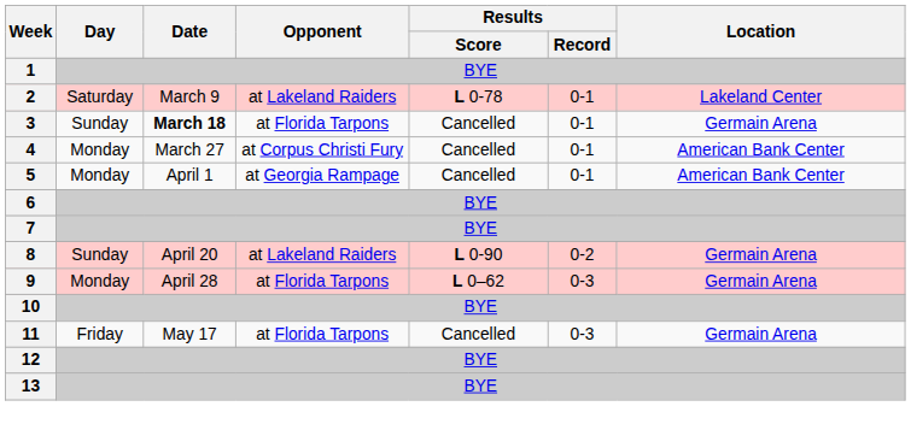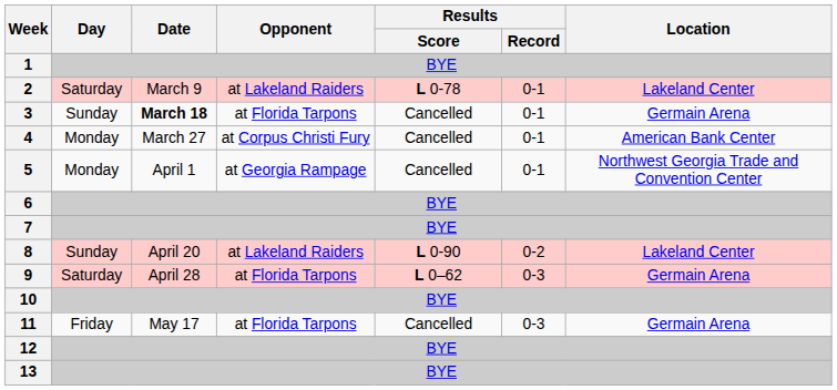5 | Location: American Bank Center -> Northwest Georgia Trade and Convention Center
8 | Location: Germain Arena -> Lakeland Center
9 | Day: Monday -> Saturday
